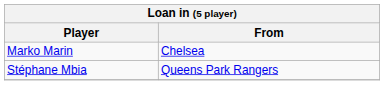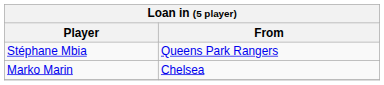rows swapped: Marko Marin <-> Stéphane Mbia
